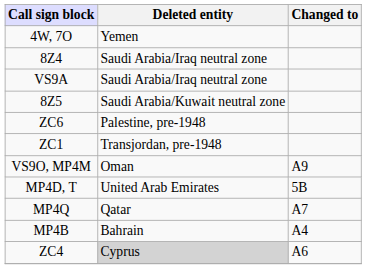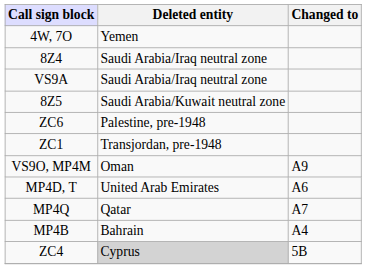MP4D, T | Changed to: 5B -> A6
ZC4 | Changed to: A6 -> 5B
